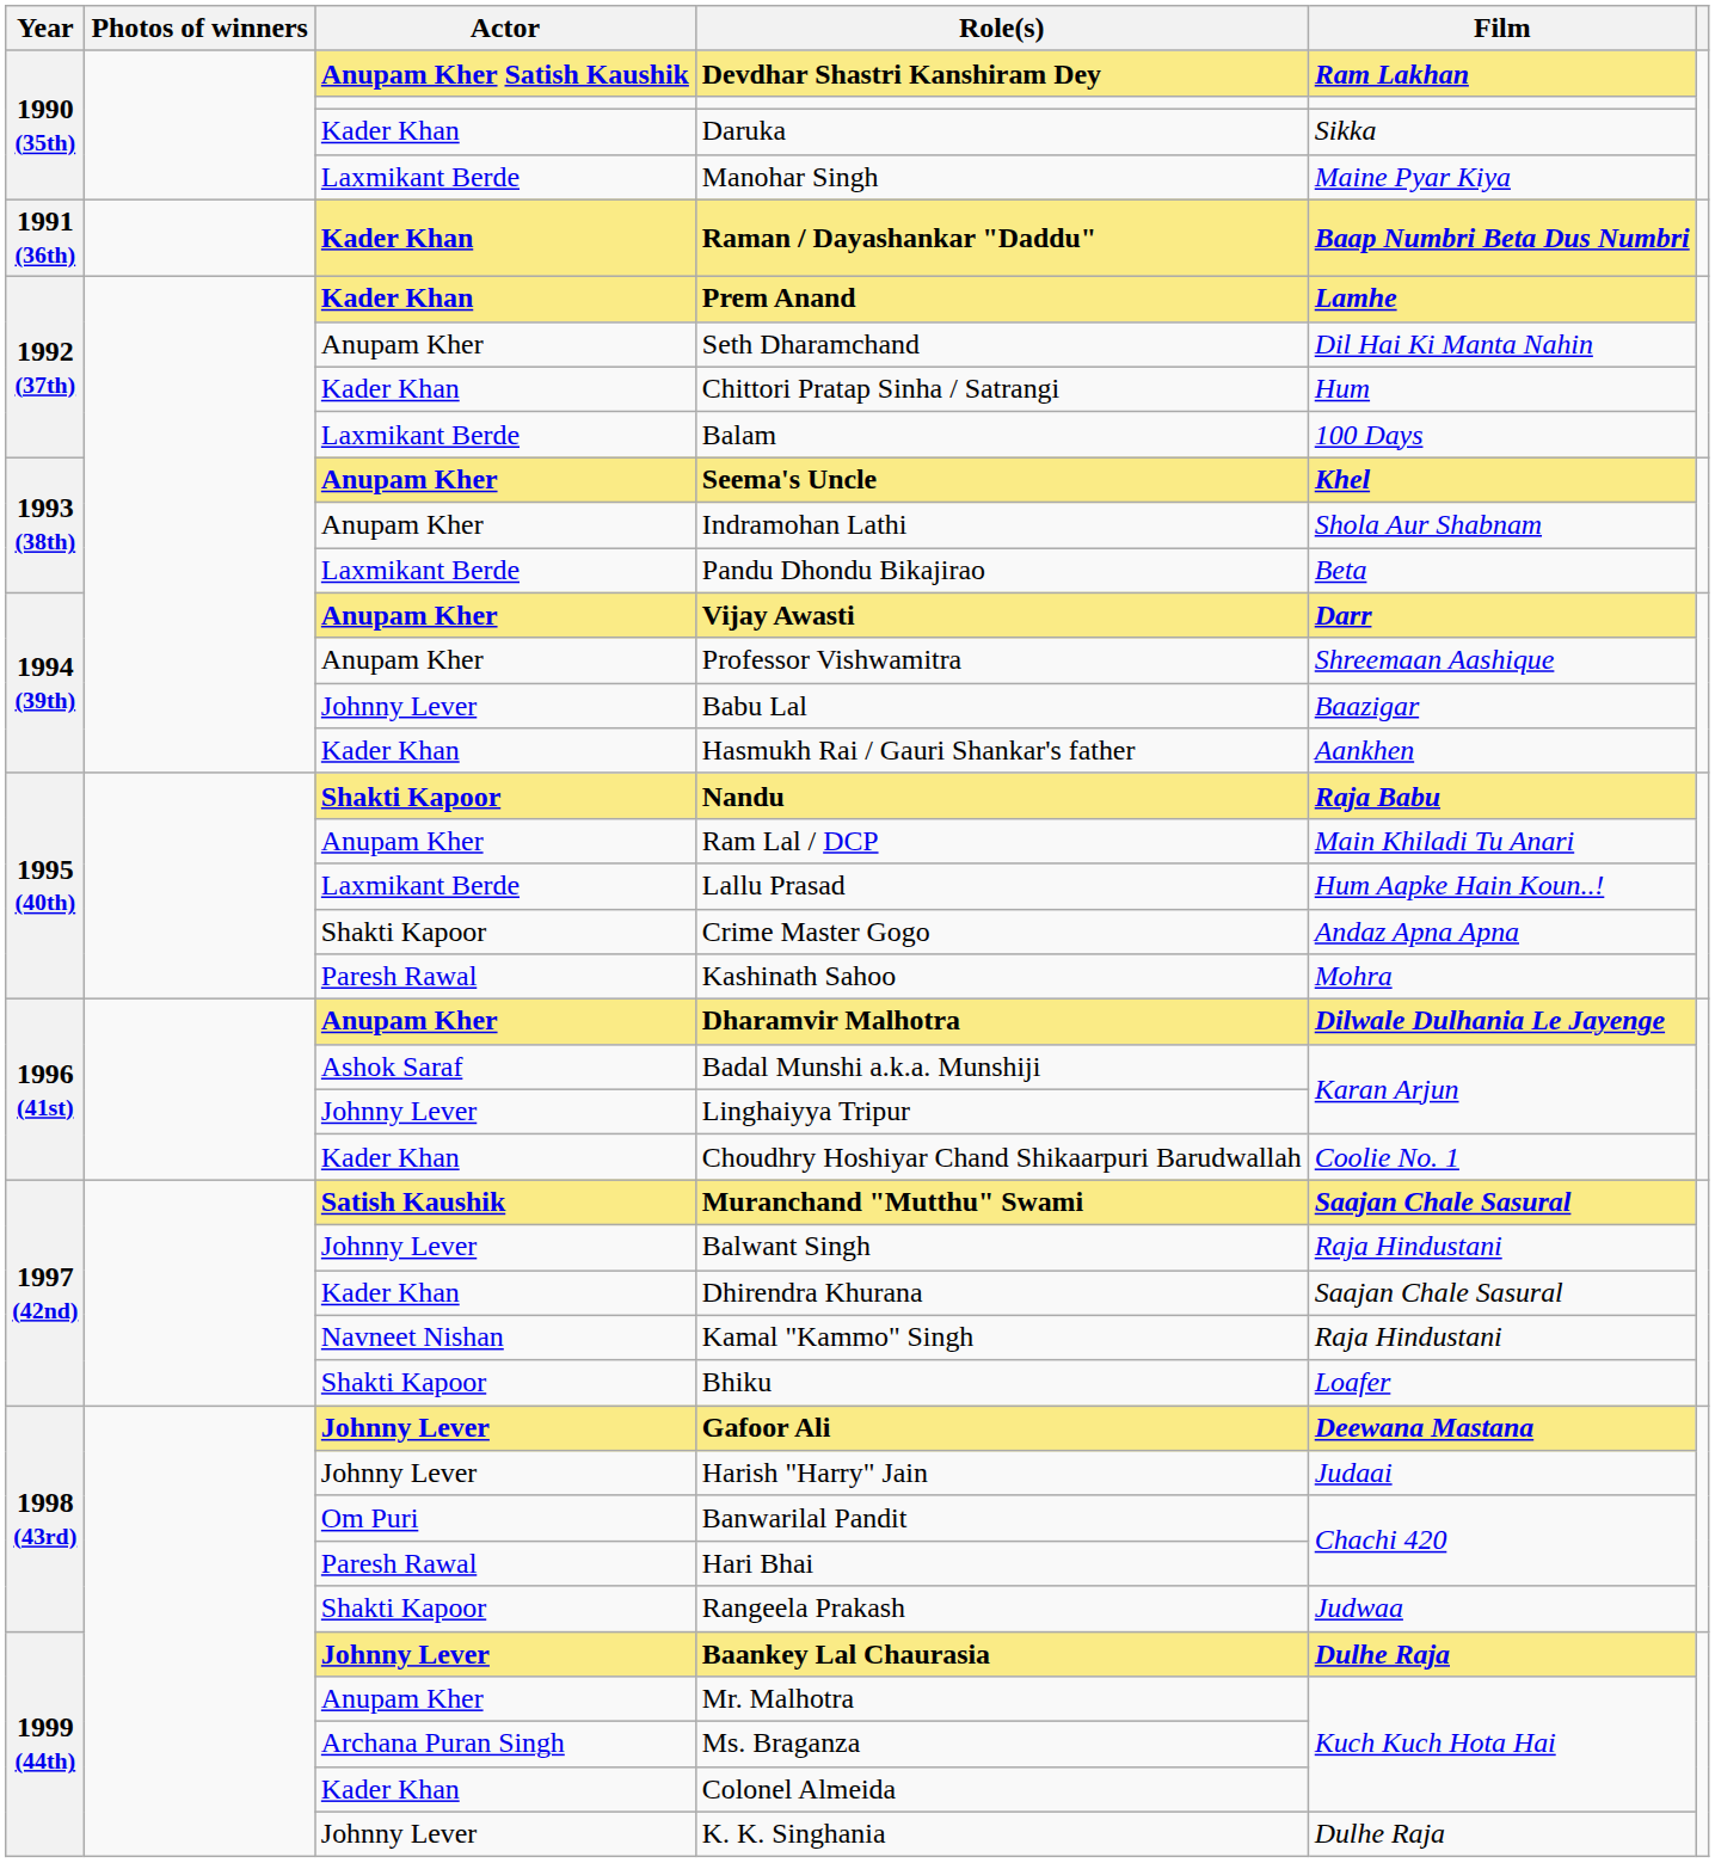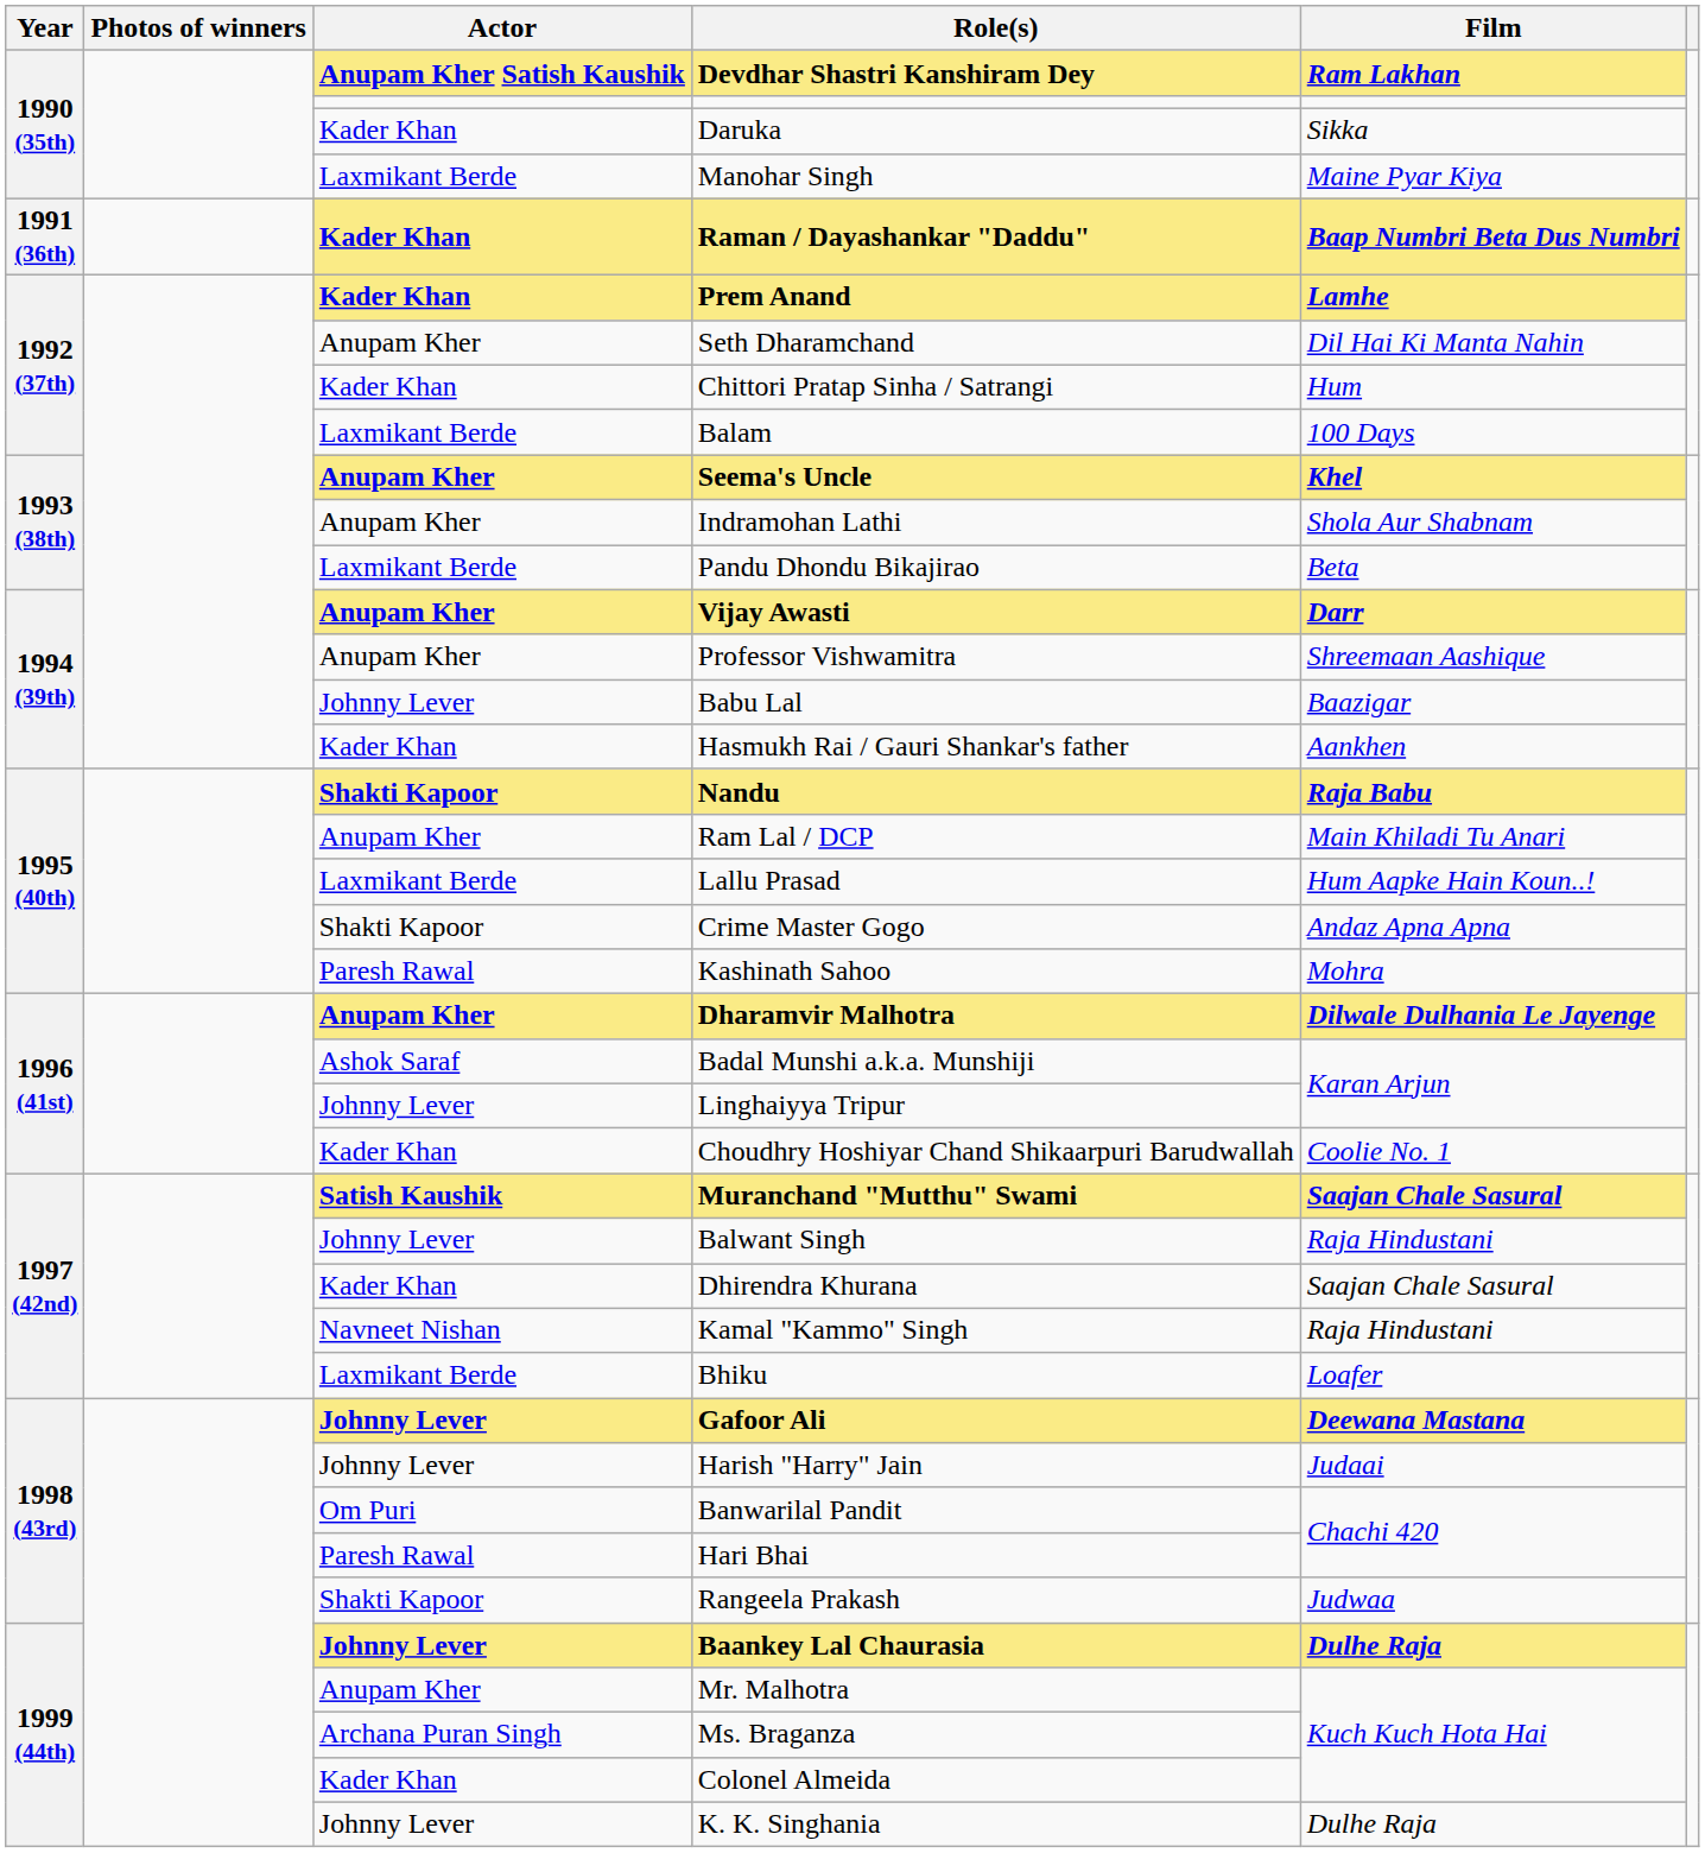Bhiku | Actor: Shakti Kapoor -> Laxmikant Berde
